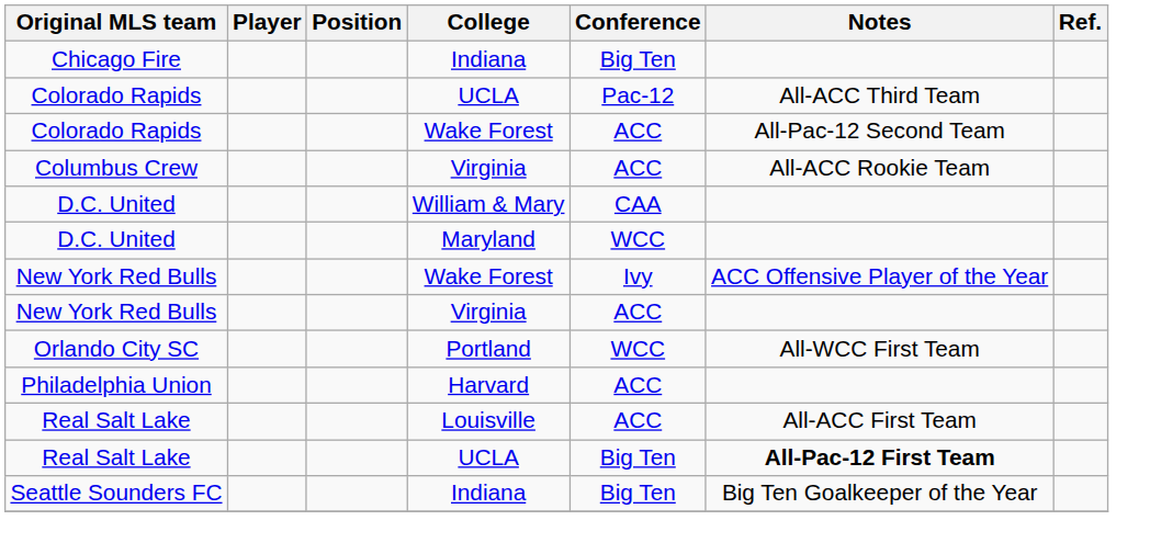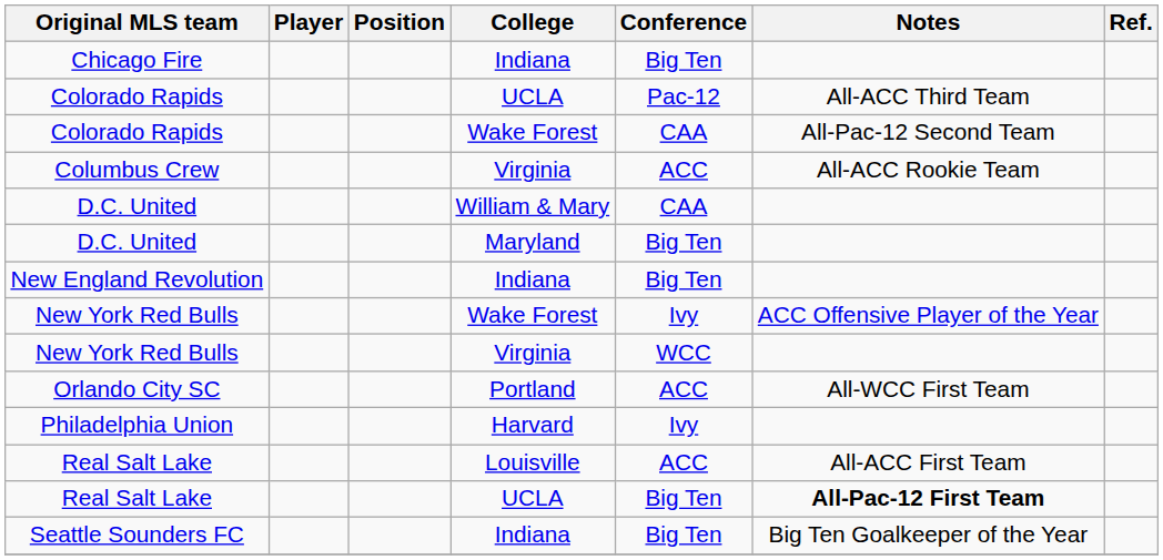Colorado Rapids / Wake Forest | Conference: ACC -> CAA
D.C. United / Maryland | Conference: WCC -> Big Ten
+ row: New England Revolution | Indiana | Big Ten
New York Red Bulls / Virginia | Conference: ACC -> WCC
Orlando City SC | Conference: WCC -> ACC
Philadelphia Union | Conference: ACC -> Ivy
